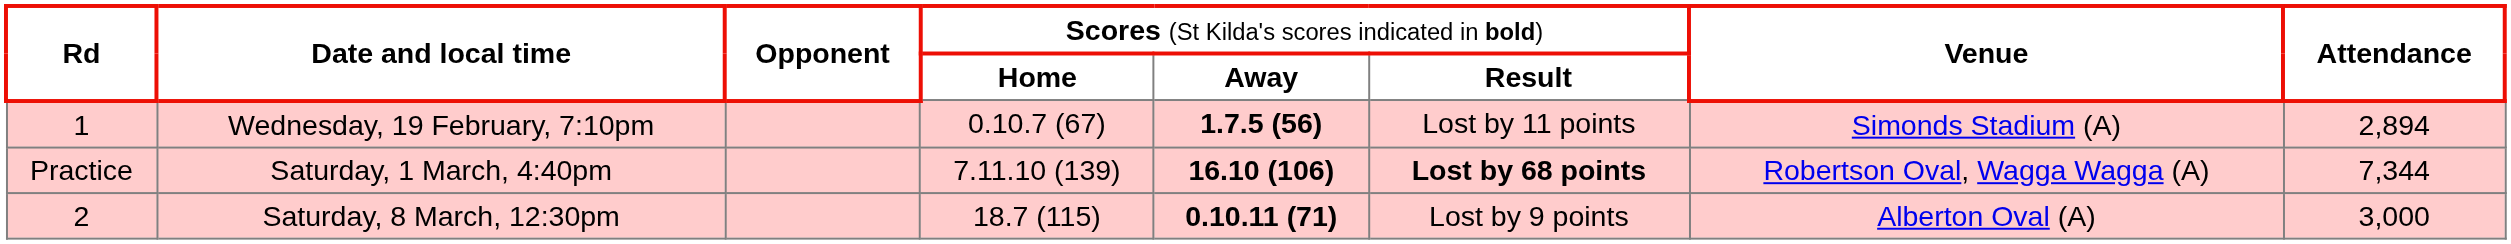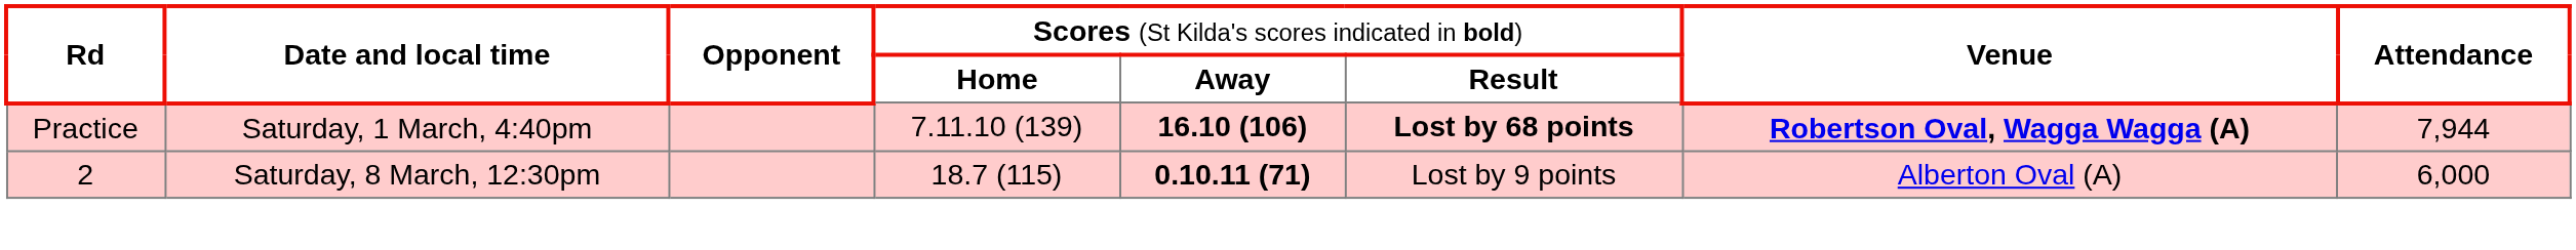- row: 1 | Wednesday, 19 February, 7:10pm | 0.10.7 (67) | 1.7.5 (56) | Lost by 11 points | Simonds Stadium (A) | 2,894
Saturday, 1 March, 4:40pm | column 7: normal -> bold
Saturday, 1 March, 4:40pm | column 8: 7,344 -> 7,944
Saturday, 8 March, 12:30pm | column 8: 3,000 -> 6,000
